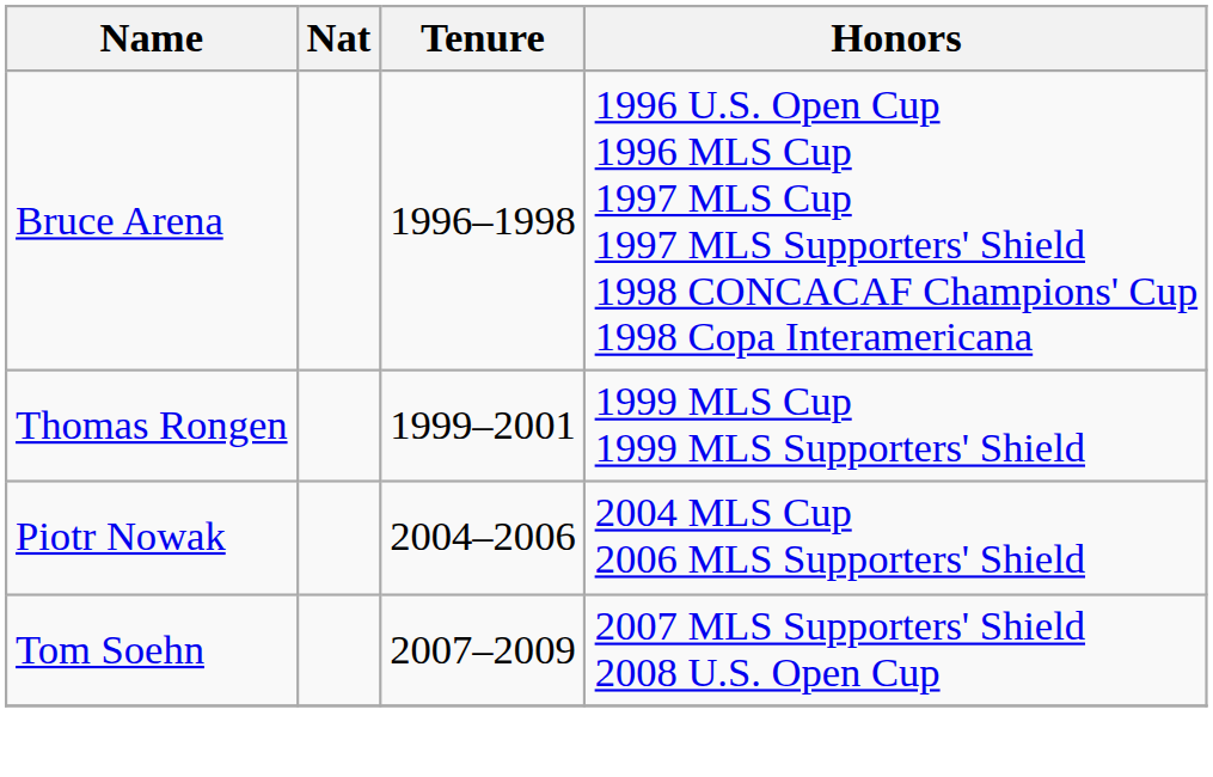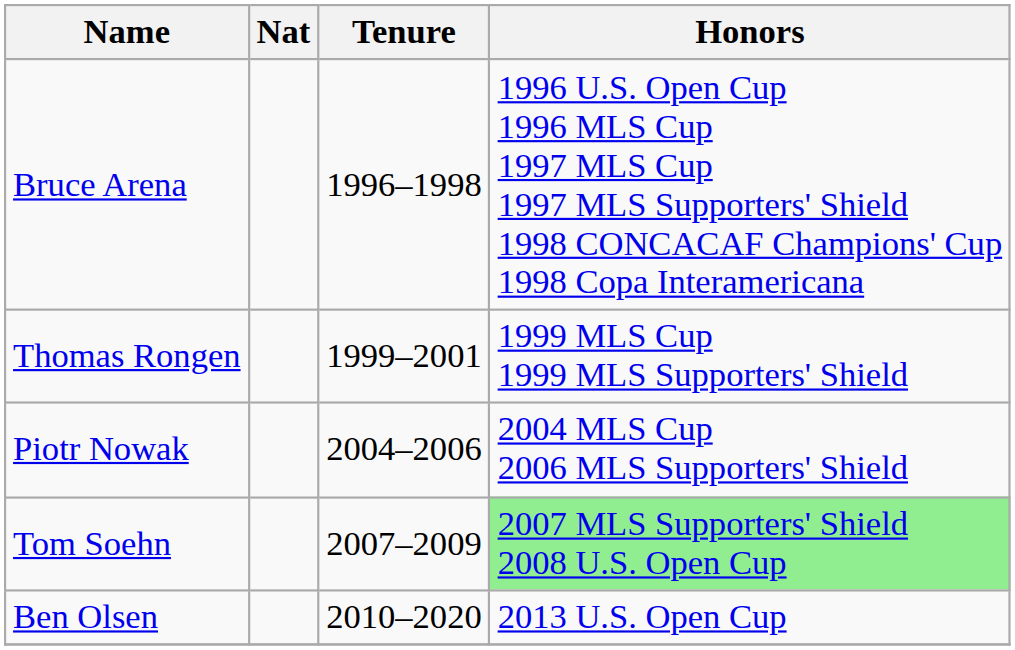Tom Soehn | Honors: no background -> lightgreen background
+ row: Ben Olsen | 2010–2020 | 2013 U.S. Open Cup
